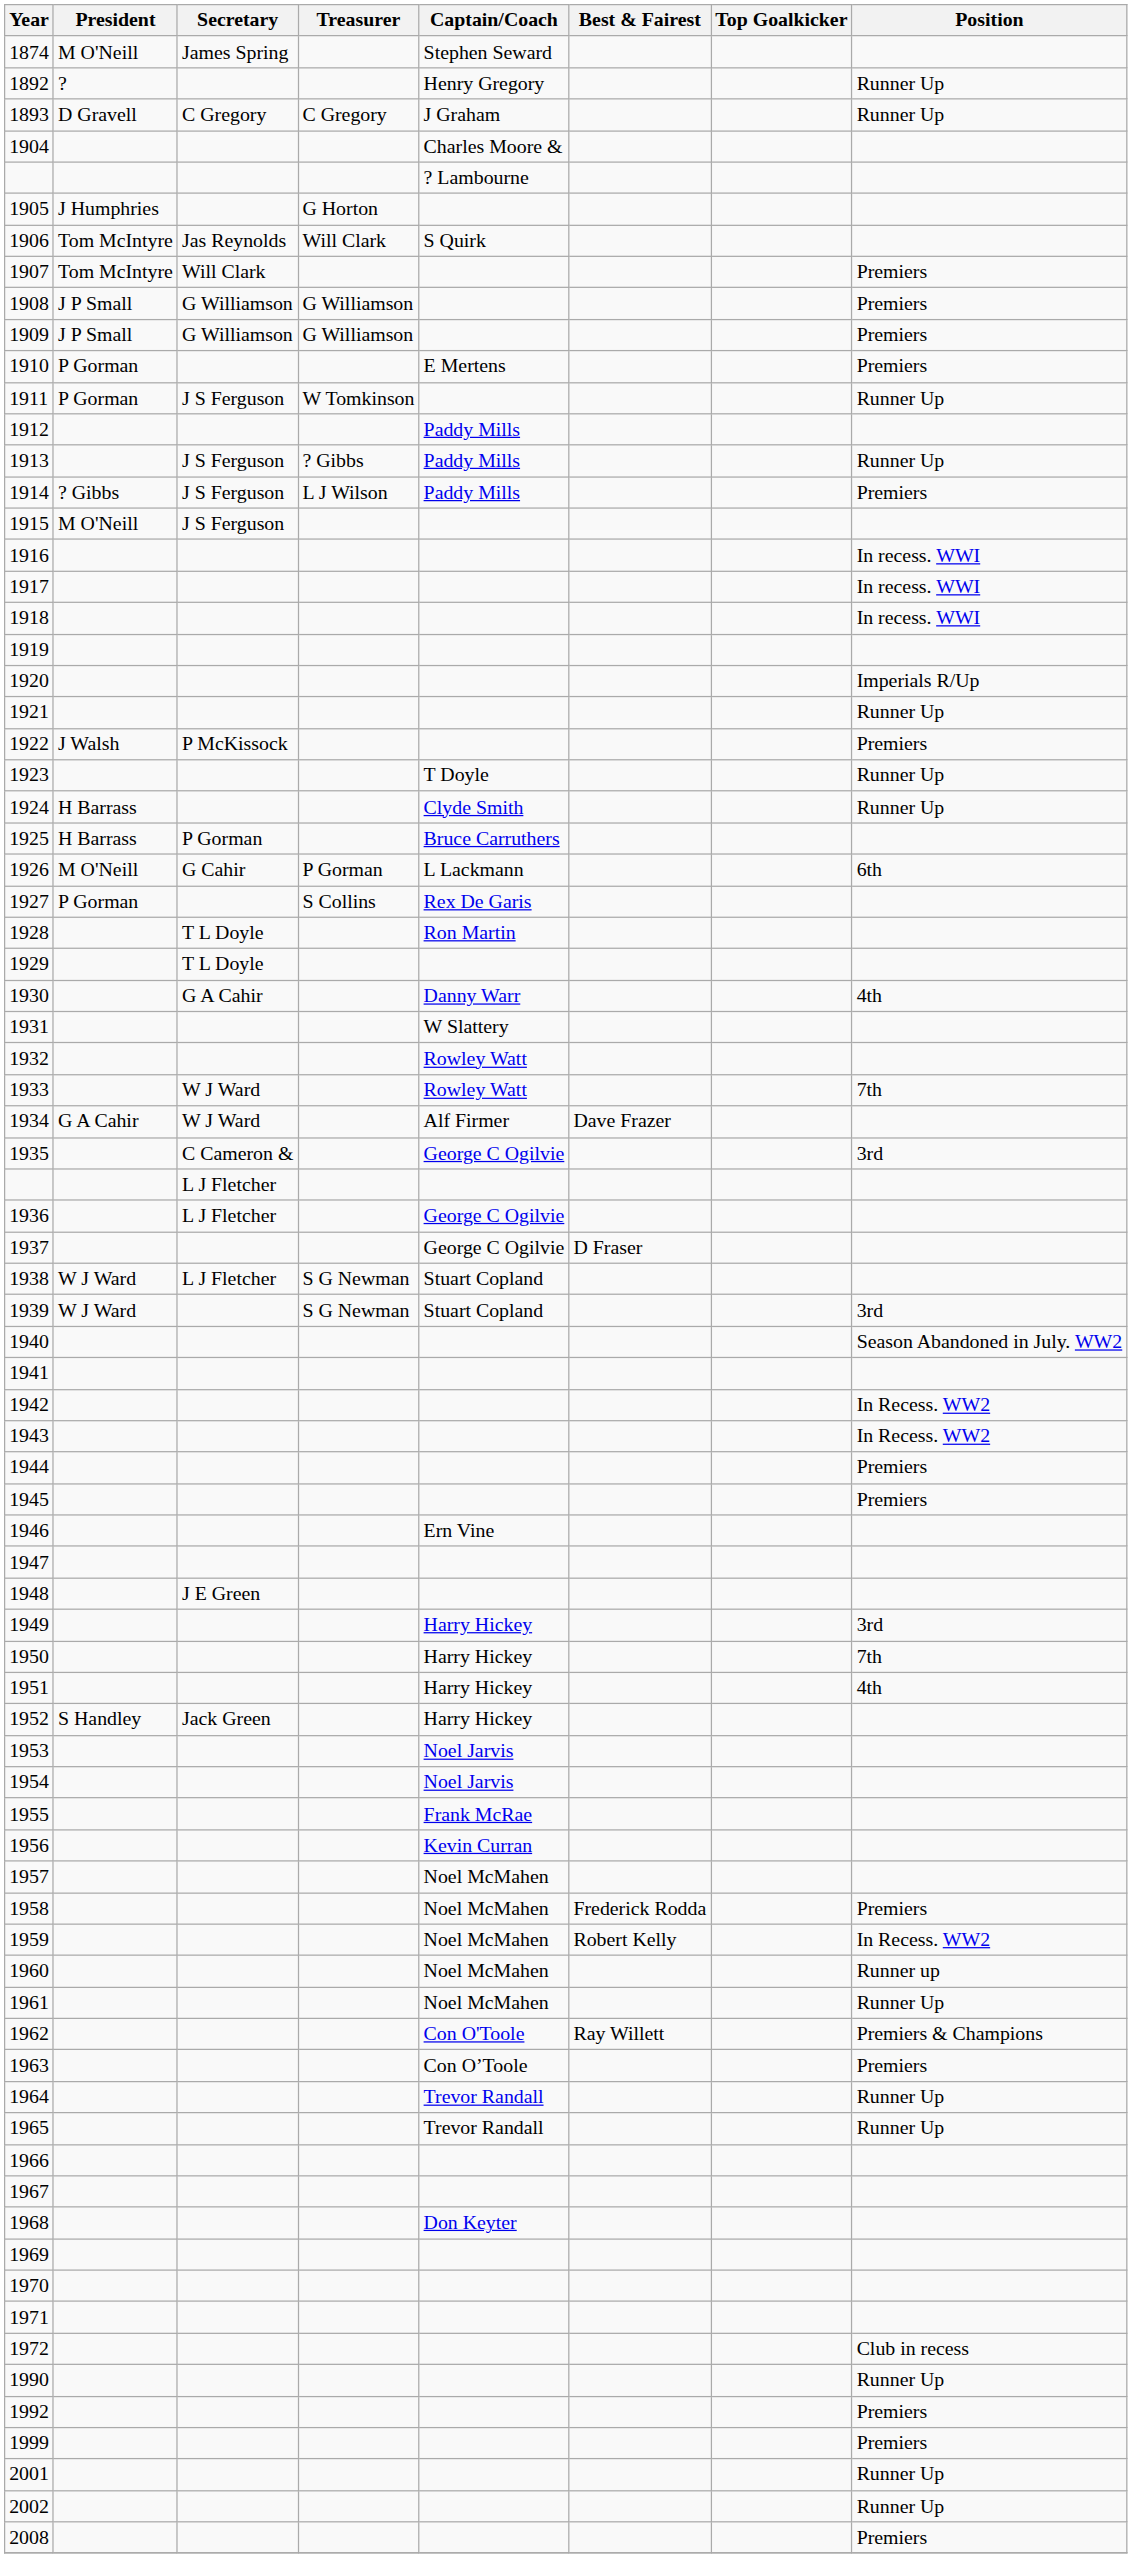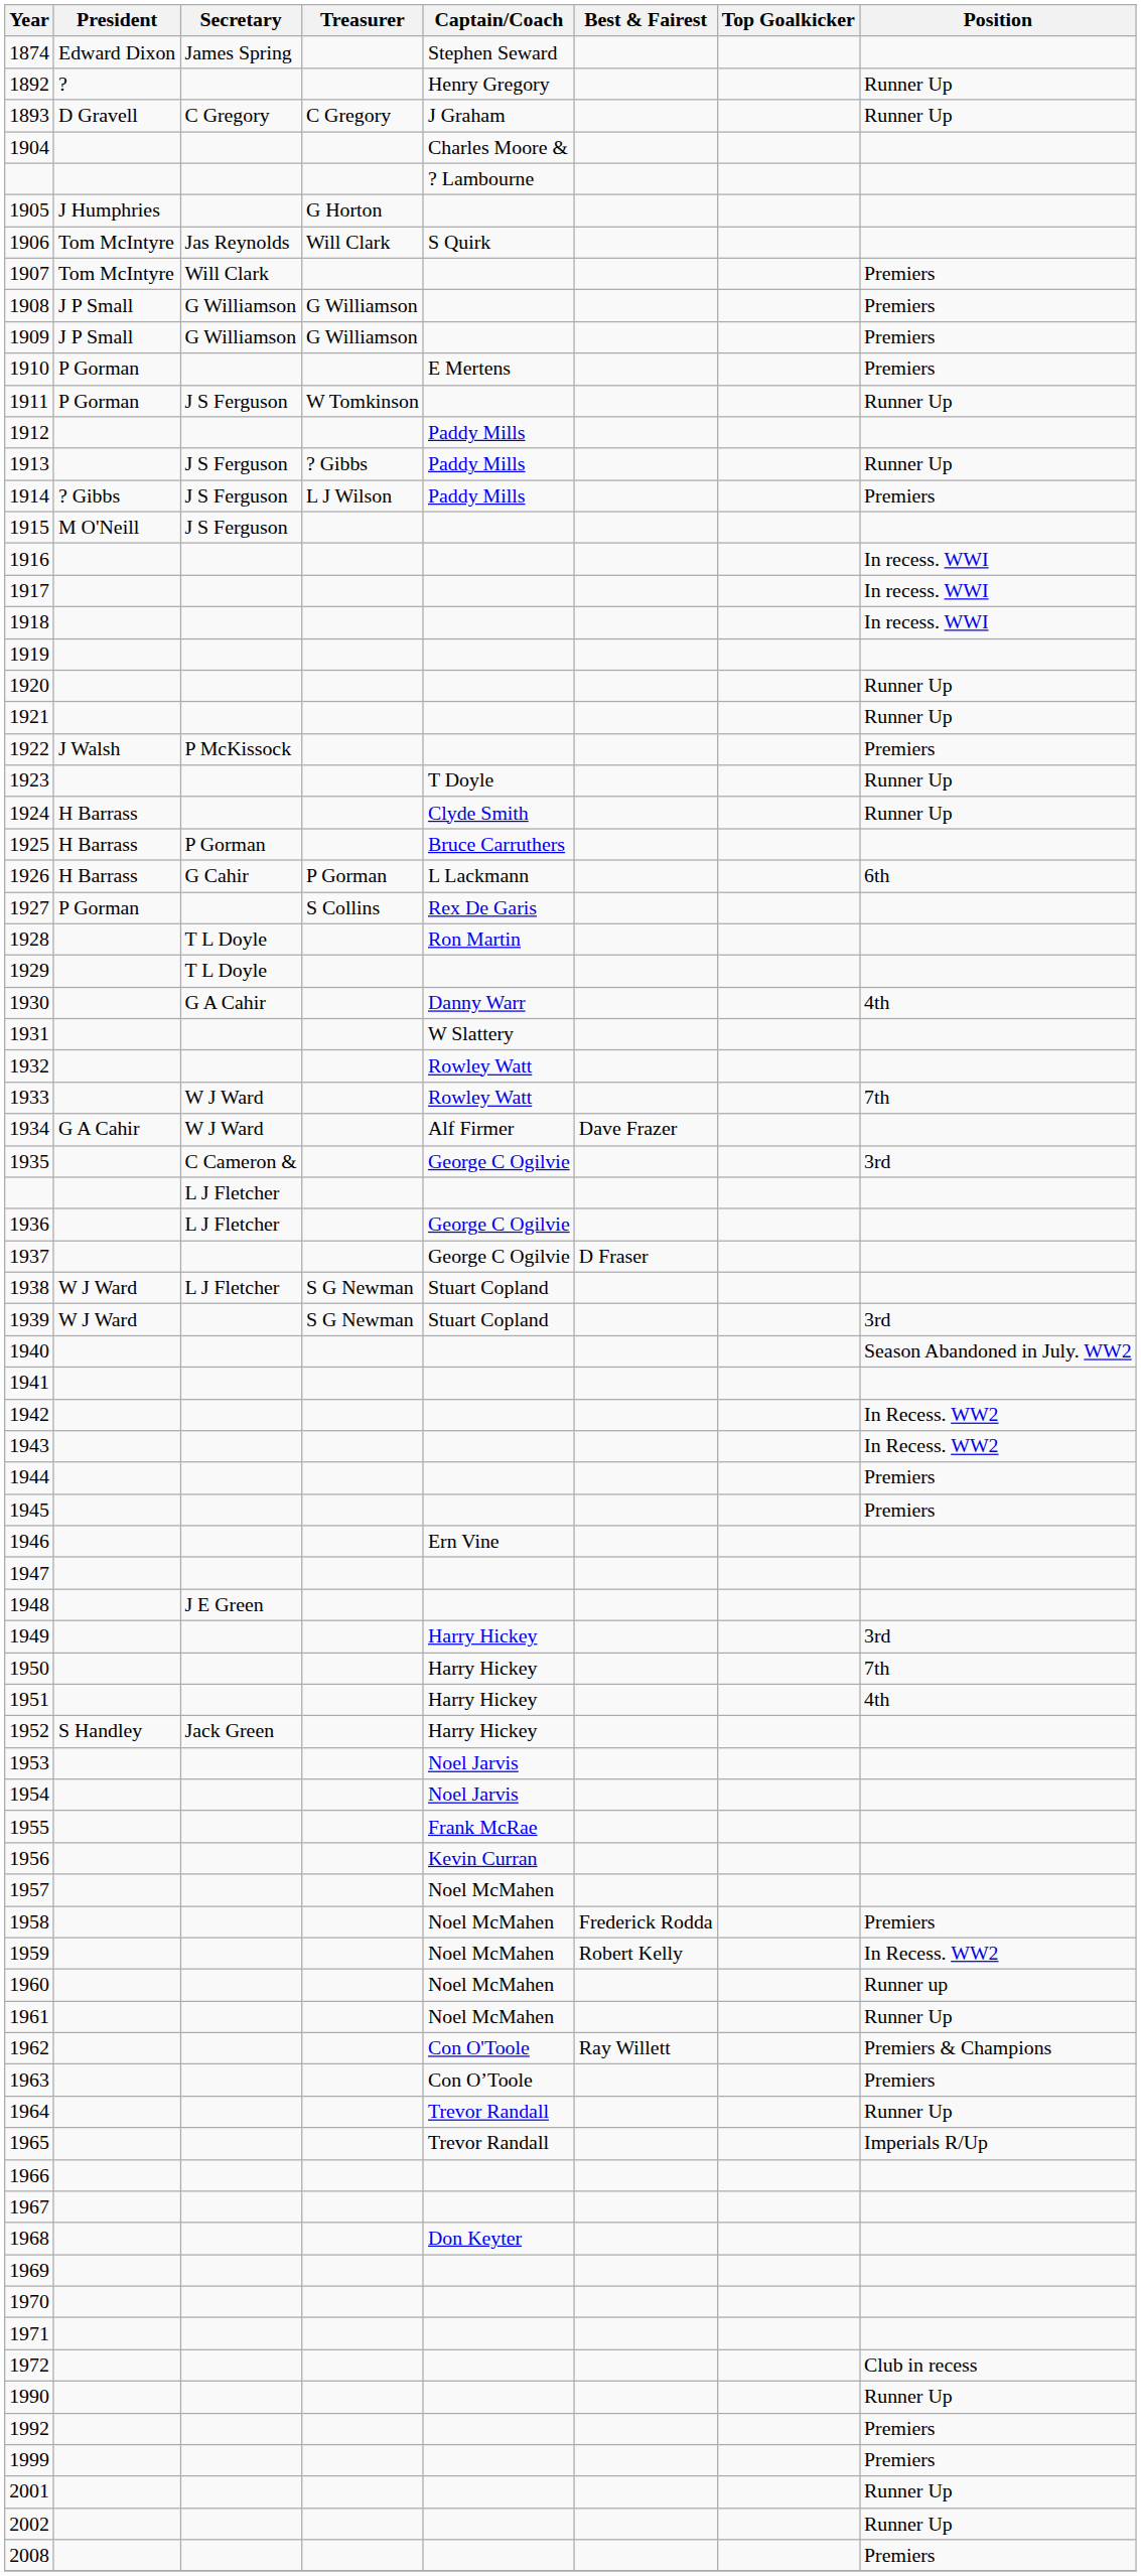1874 | President: M O'Neill -> Edward Dixon
1920 | Position: Imperials R/Up -> Runner Up
1926 | President: M O'Neill -> H Barrass
1965 | Position: Runner Up -> Imperials R/Up
